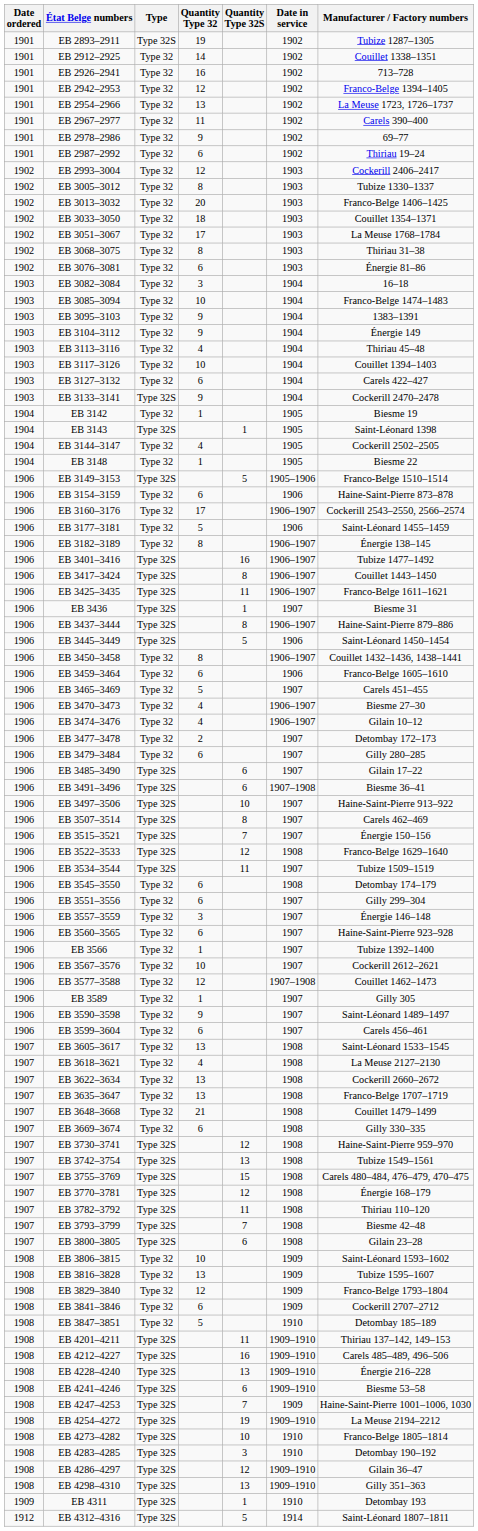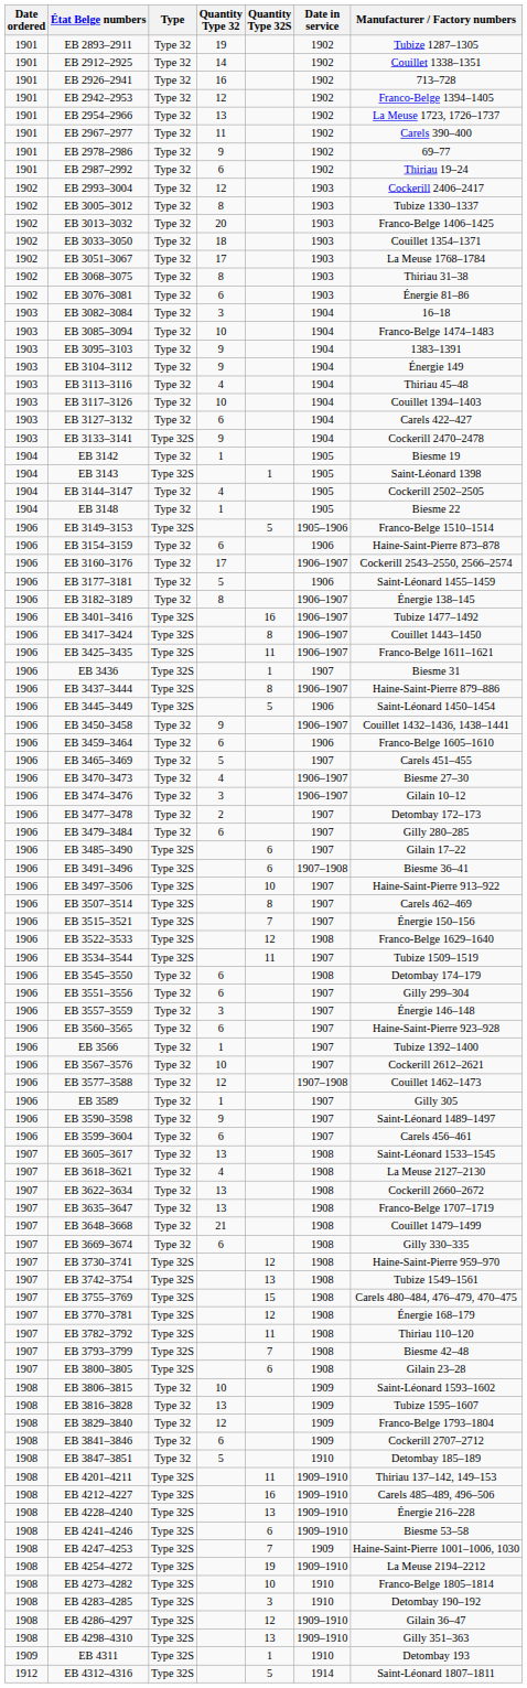EB 2893–2911 | Type: Type 32S -> Type 32
EB 3450–3458 | Quantity Type 32: 8 -> 9
EB 3474–3476 | Quantity Type 32: 4 -> 3
